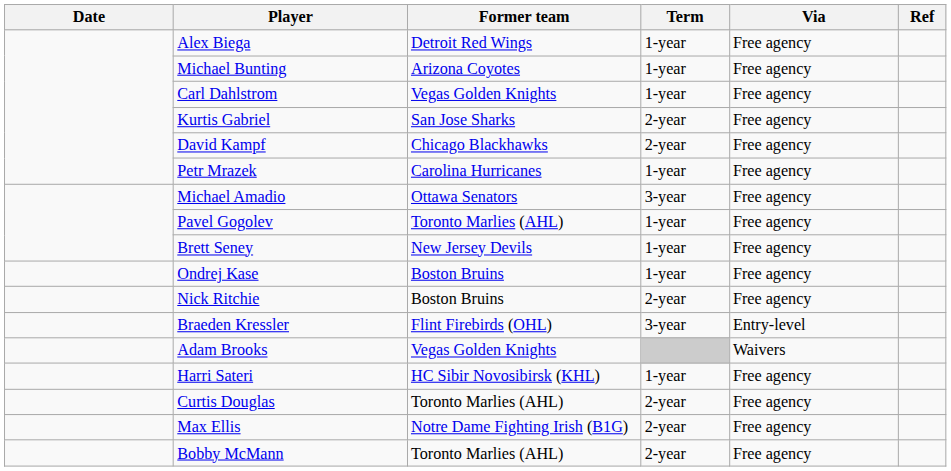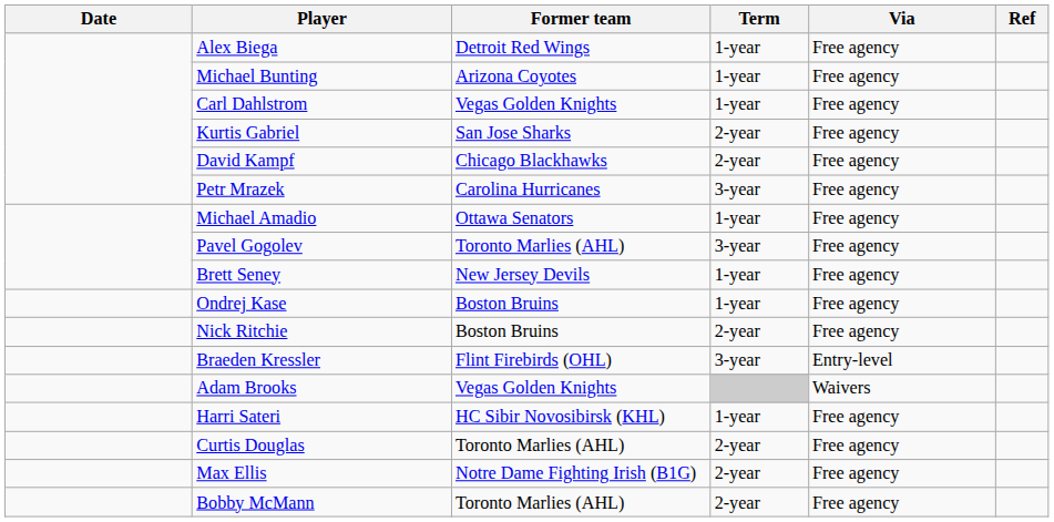Petr Mrazek | Term: 1-year -> 3-year
Michael Amadio | Term: 3-year -> 1-year
Pavel Gogolev | Term: 1-year -> 3-year
